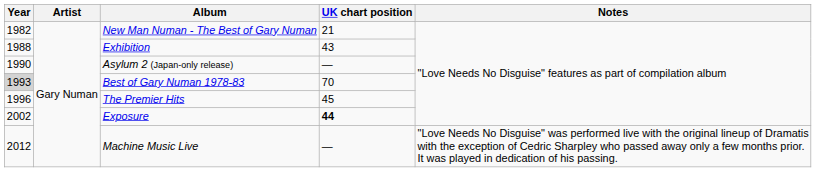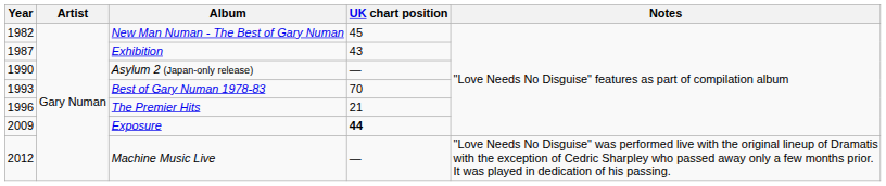New Man Numan - The Best of Gary Numan | UK chart position: 21 -> 45
Exhibition | Year: 1988 -> 1987
Best of Gary Numan 1978-83 | Year: lightgrey background -> no background
The Premier Hits | UK chart position: 45 -> 21
Exposure | Year: 2002 -> 2009
